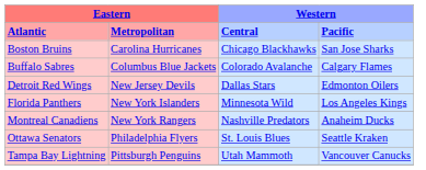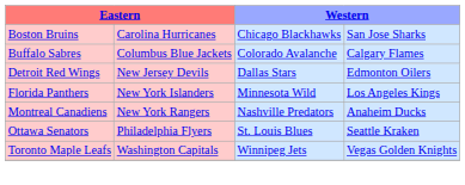- row: Atlantic | Metropolitan | Central | Pacific
- row: Tampa Bay Lightning | Pittsburgh Penguins | Utah Mammoth | Vancouver Canucks
+ row: Toronto Maple Leafs | Washington Capitals | Winnipeg Jets | Vegas Golden Knights
